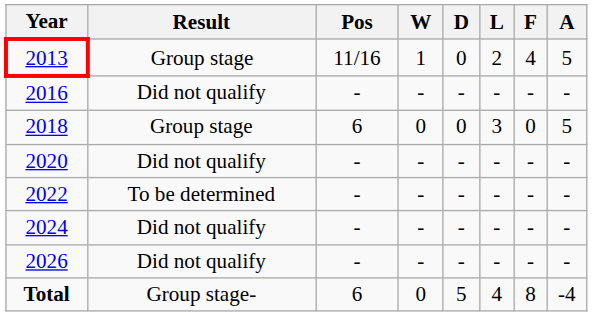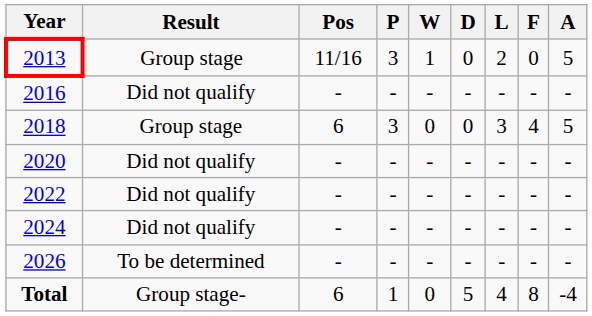+ column: P | 3 | - | 3 | - | - | - | - | 1
2013 | F: 4 -> 0
2018 | F: 0 -> 4
2022 | Result: To be determined -> Did not qualify
2026 | Result: Did not qualify -> To be determined
